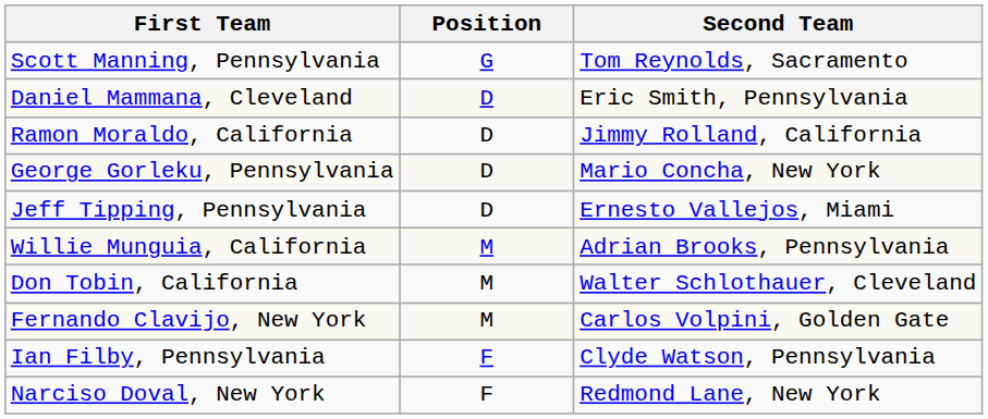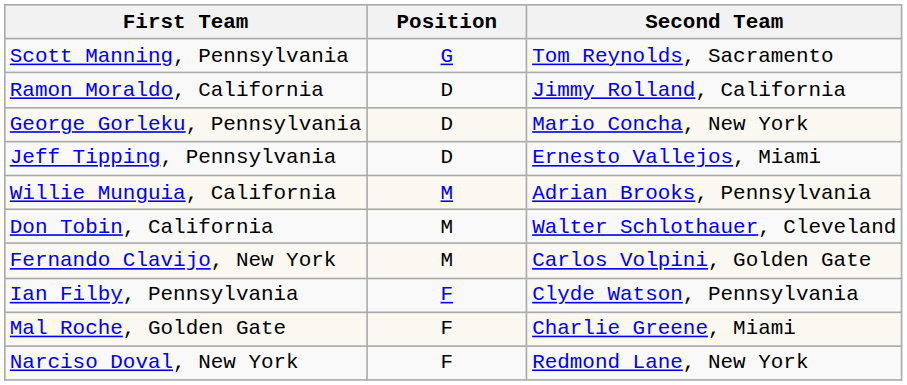- row: Daniel Mammana, Cleveland | D | Eric Smith, Pennsylvania
+ row: Mal Roche, Golden Gate | F | Charlie Greene, Miami
